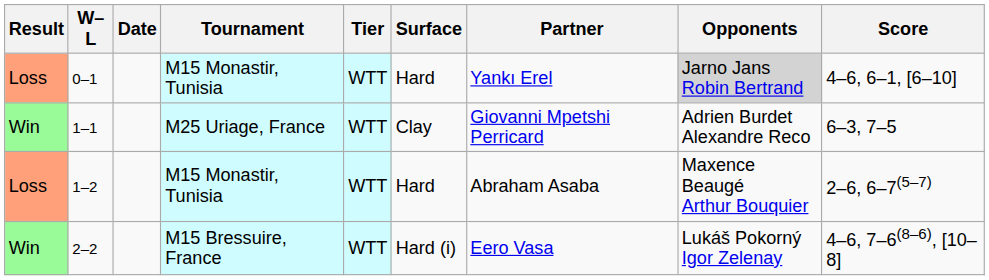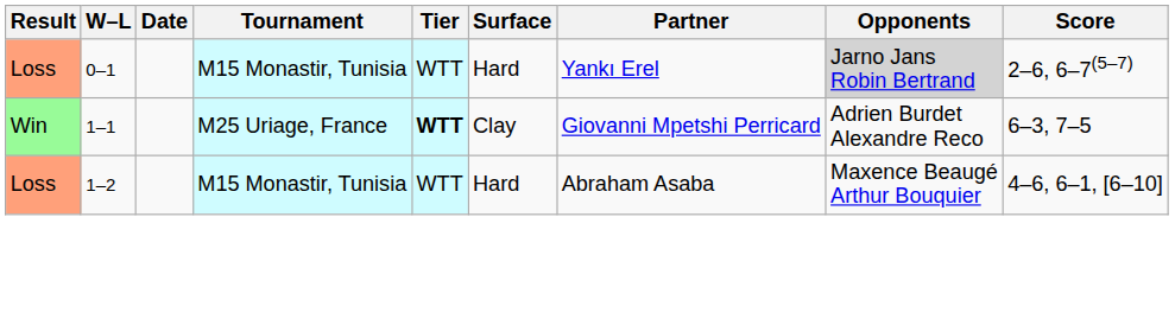0–1 | Score: 4–6, 6–1, [6–10] -> 2–6, 6–7(5–7)
1–1 | Tier: normal -> bold
1–2 | Score: 2–6, 6–7(5–7) -> 4–6, 6–1, [6–10]
- row: Win | 2–2 | M15 Bressuire, France | WTT | Hard (i) | Eero Vasa | Lukáš Pokorný Igor Zelenay | 4–6, 7–6(8–6), [10–8]
